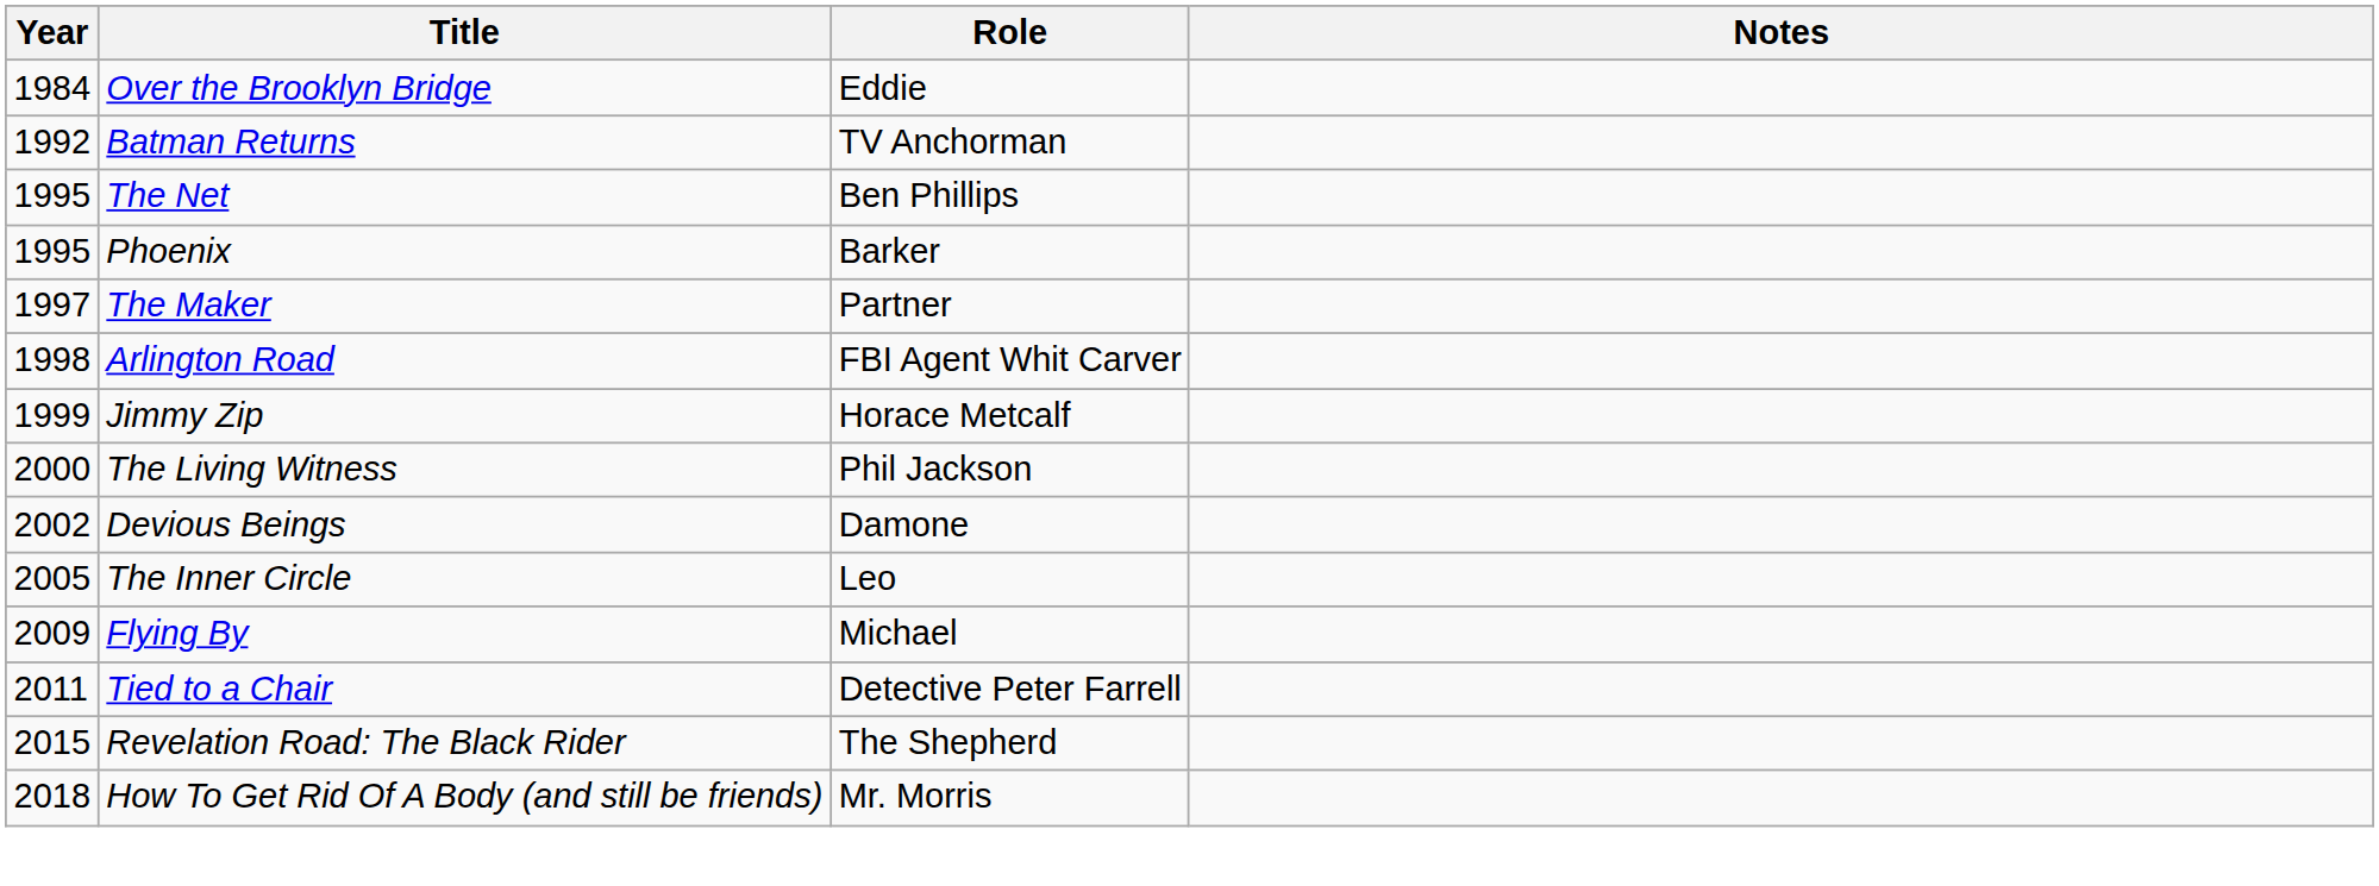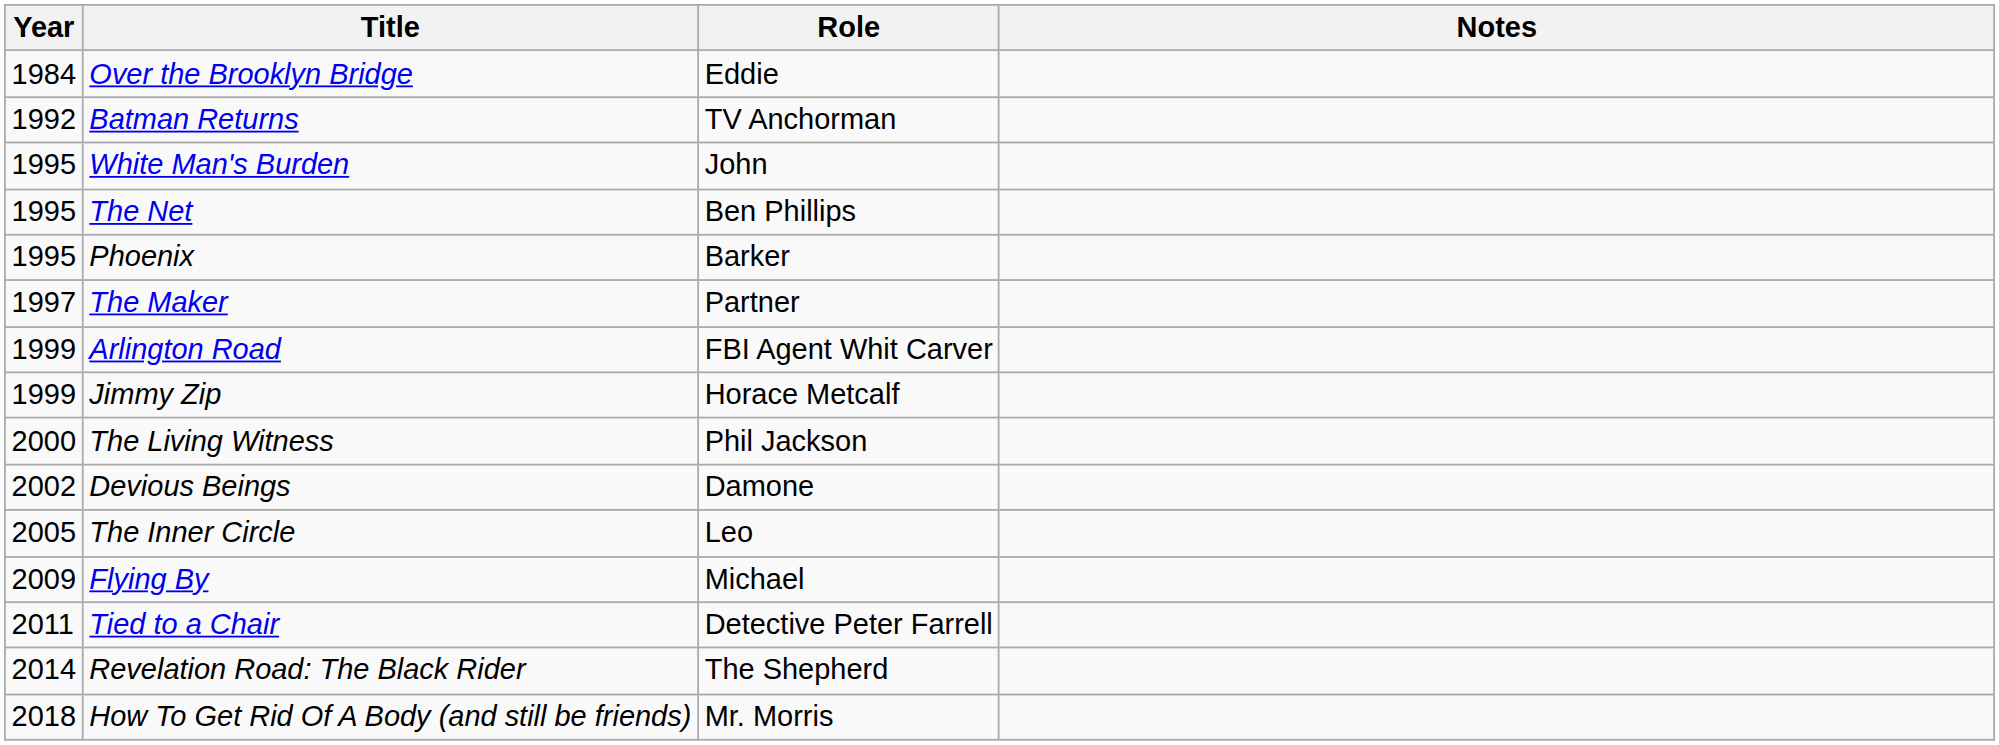+ row: 1995 | White Man's Burden | John
Arlington Road | Year: 1998 -> 1999
Revelation Road: The Black Rider | Year: 2015 -> 2014
